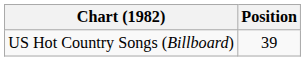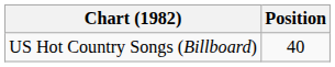US Hot Country Songs (Billboard) | Position: 39 -> 40
